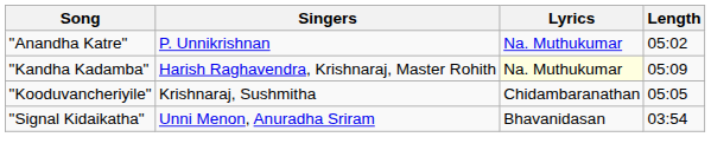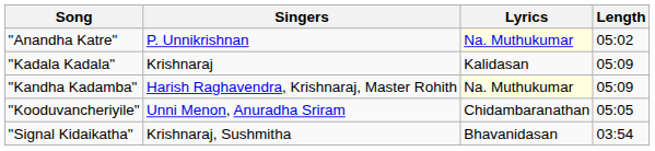"Anandha Katre" | Lyrics: no background -> lightyellow background
+ row: "Kadala Kadala" | Krishnaraj | Kalidasan | 05:09
"Kooduvancheriyile" | Singers: Krishnaraj, Sushmitha -> Unni Menon, Anuradha Sriram
"Signal Kidaikatha" | Singers: Unni Menon, Anuradha Sriram -> Krishnaraj, Sushmitha
